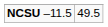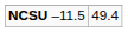NCSU –11.5 | column 2: 49.5 -> 49.4
